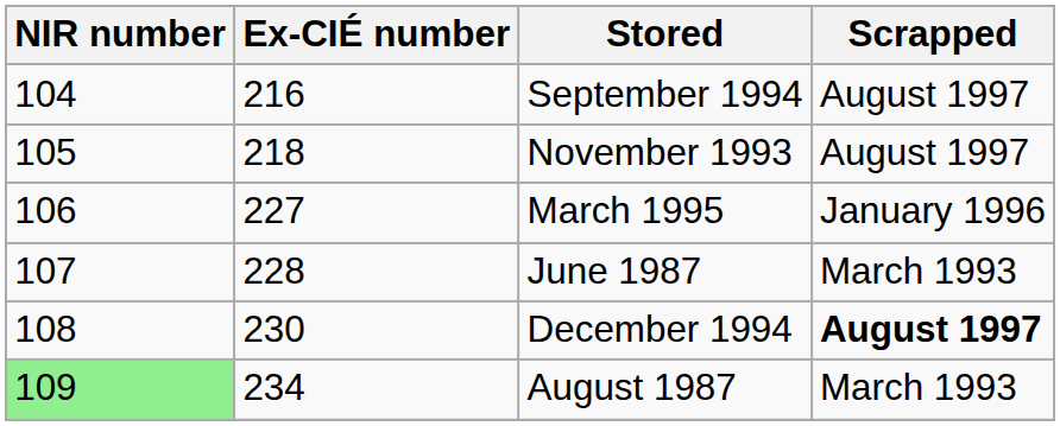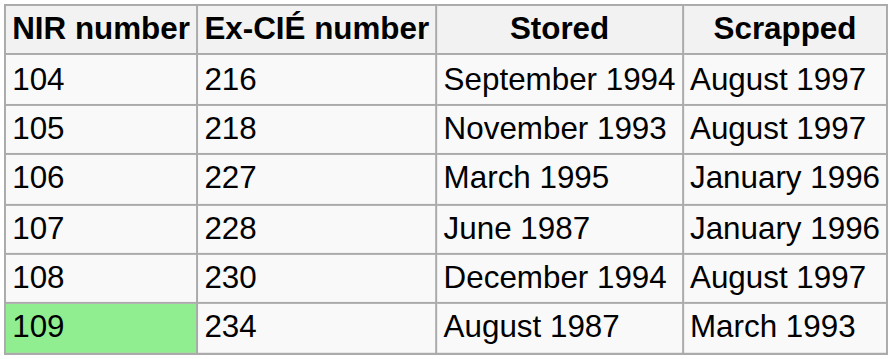June 1987 | Scrapped: March 1993 -> January 1996
December 1994 | Scrapped: bold -> normal
